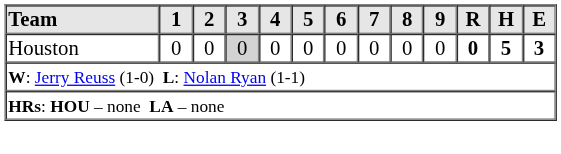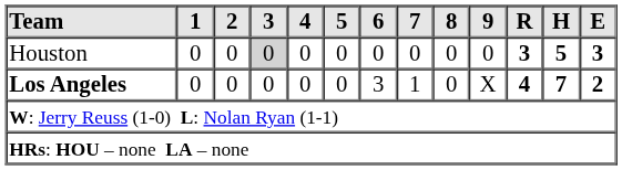Houston | R: 0 -> 3
+ row: Los Angeles | 0 | 0 | 0 | 0 | 0 | 3 | 1 | 0 | X | 4 | 7 | 2
